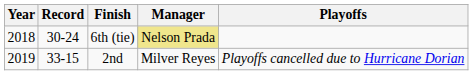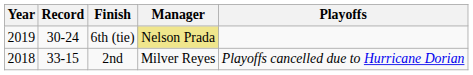6th (tie) | Year: 2018 -> 2019
2nd | Year: 2019 -> 2018
